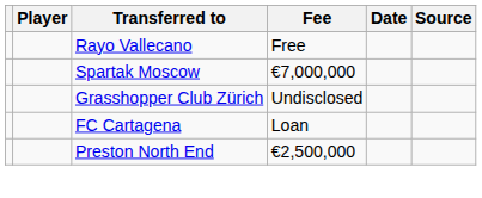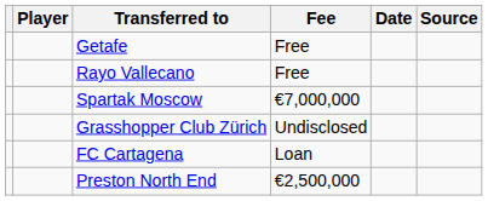+ row: Getafe | Free
